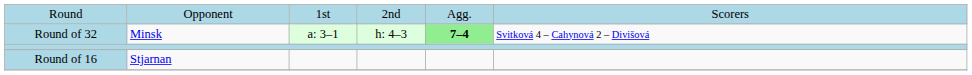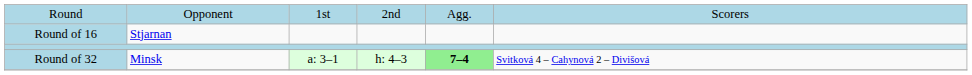rows swapped: Round of 32 <-> Round of 16
